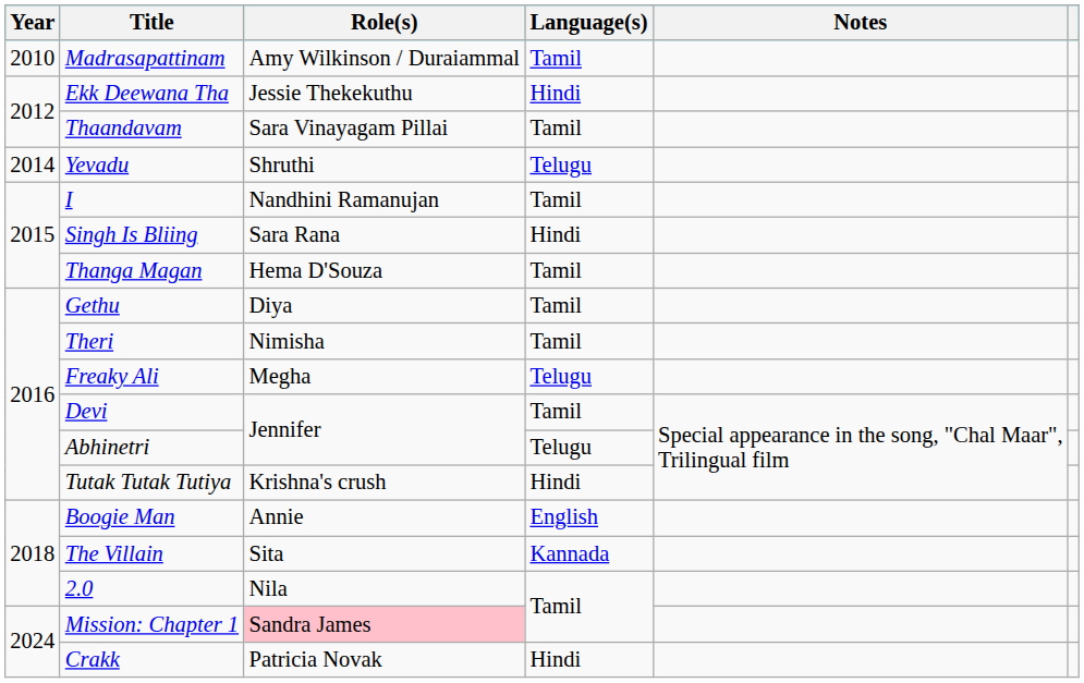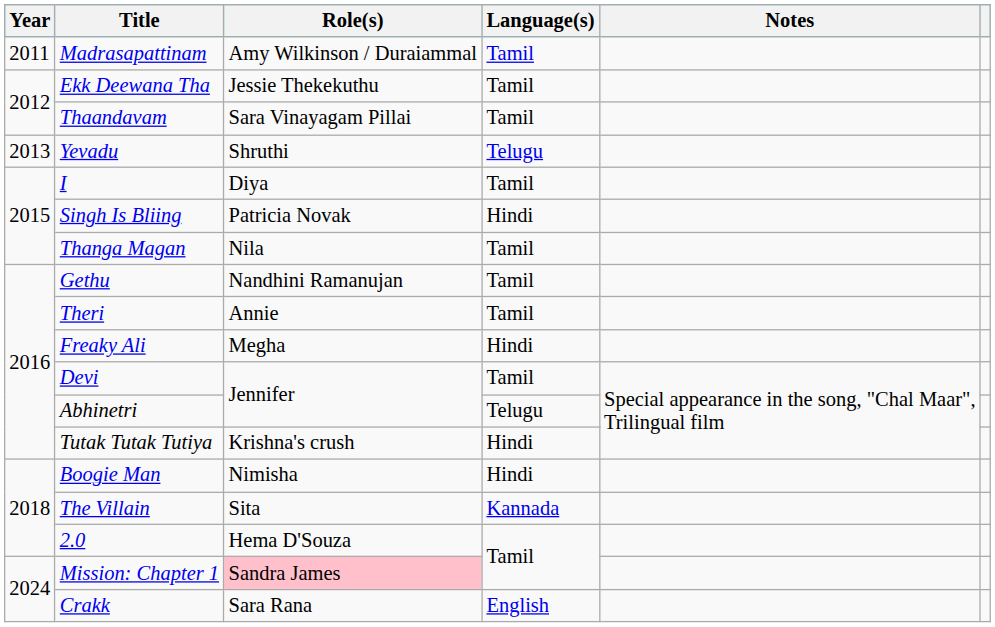Madrasapattinam | Year: 2010 -> 2011
Ekk Deewana Tha | Language(s): Hindi -> Tamil
Yevadu | Year: 2014 -> 2013
I | Role(s): Nandhini Ramanujan -> Diya
Singh Is Bliing | Role(s): Sara Rana -> Patricia Novak
Thanga Magan | Role(s): Hema D'Souza -> Nila
Gethu | Role(s): Diya -> Nandhini Ramanujan
Theri | Role(s): Nimisha -> Annie
Freaky Ali | Language(s): Telugu -> Hindi
Boogie Man | Role(s): Annie -> Nimisha
Boogie Man | Language(s): English -> Hindi
2.0 | Role(s): Nila -> Hema D'Souza
Crakk | Role(s): Patricia Novak -> Sara Rana
Crakk | Language(s): Hindi -> English
